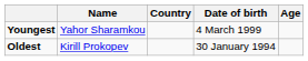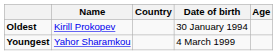rows swapped: Youngest <-> Oldest
